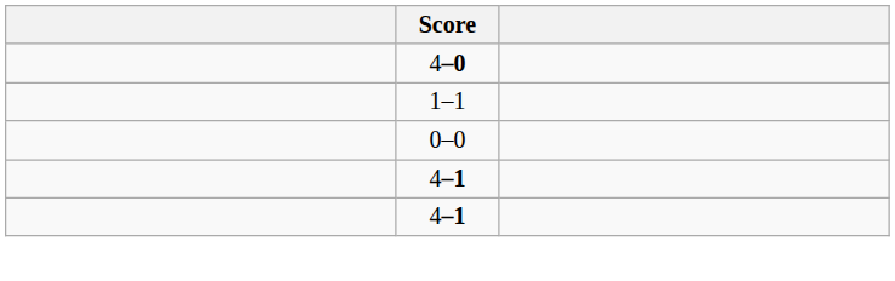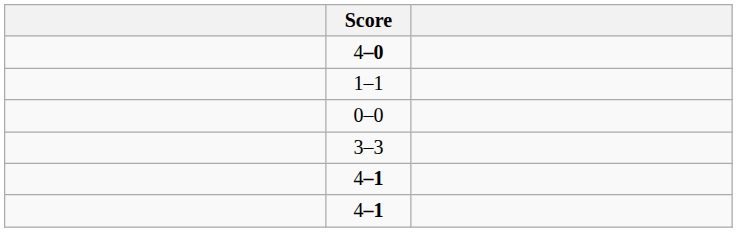+ row: 3–3
